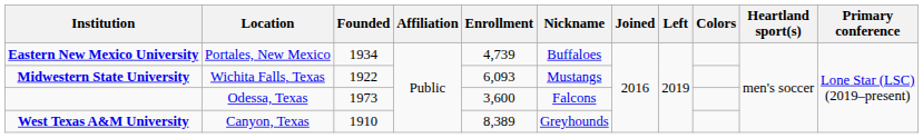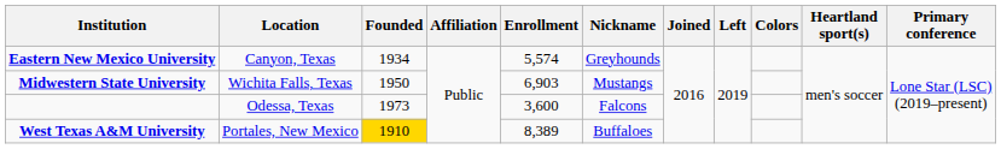Eastern New Mexico University | Location: Portales, New Mexico -> Canyon, Texas
Eastern New Mexico University | Enrollment: 4,739 -> 5,574
Eastern New Mexico University | Nickname: Buffaloes -> Greyhounds
Midwestern State University | Founded: 1922 -> 1950
Midwestern State University | Enrollment: 6,093 -> 6,903
West Texas A&M University | Location: Canyon, Texas -> Portales, New Mexico
West Texas A&M University | Founded: no background -> gold background
West Texas A&M University | Nickname: Greyhounds -> Buffaloes
